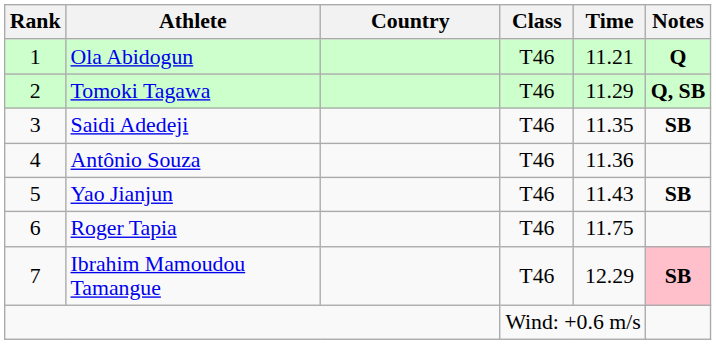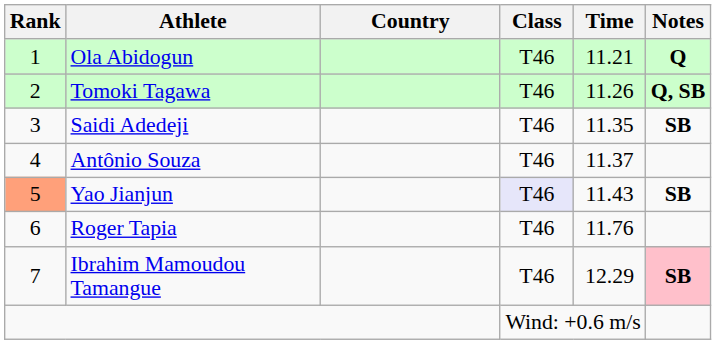Tomoki Tagawa | Time: 11.29 -> 11.26
Antônio Souza | Time: 11.36 -> 11.37
Yao Jianjun | Rank: no background -> lightsalmon background
Yao Jianjun | Class: no background -> lavender background
Roger Tapia | Time: 11.75 -> 11.76
